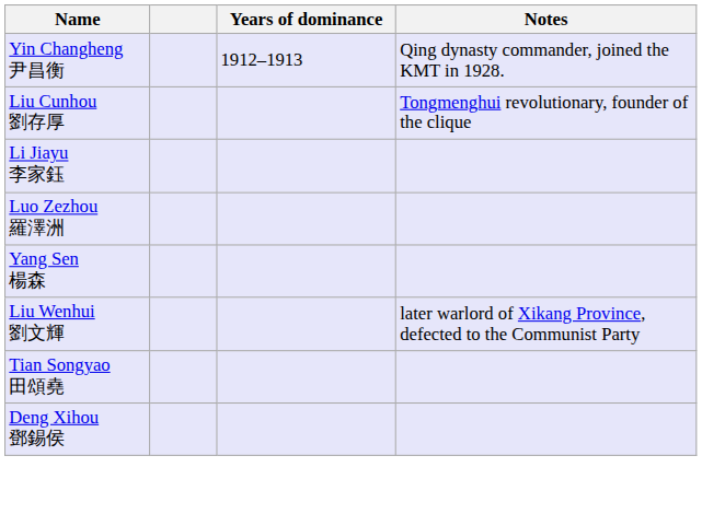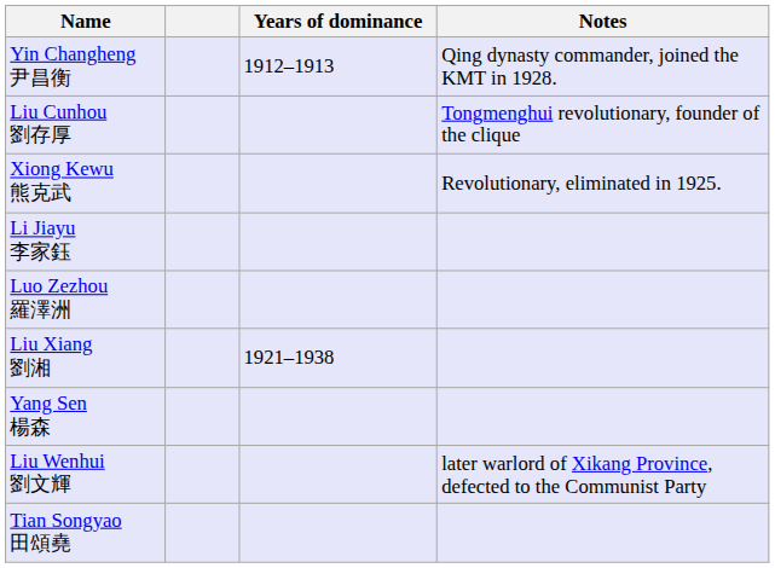+ row: Xiong Kewu 熊克武 | Revolutionary, eliminated in 1925.
+ row: Liu Xiang 劉湘 | 1921–1938
- row: Deng Xihou 鄧錫侯
